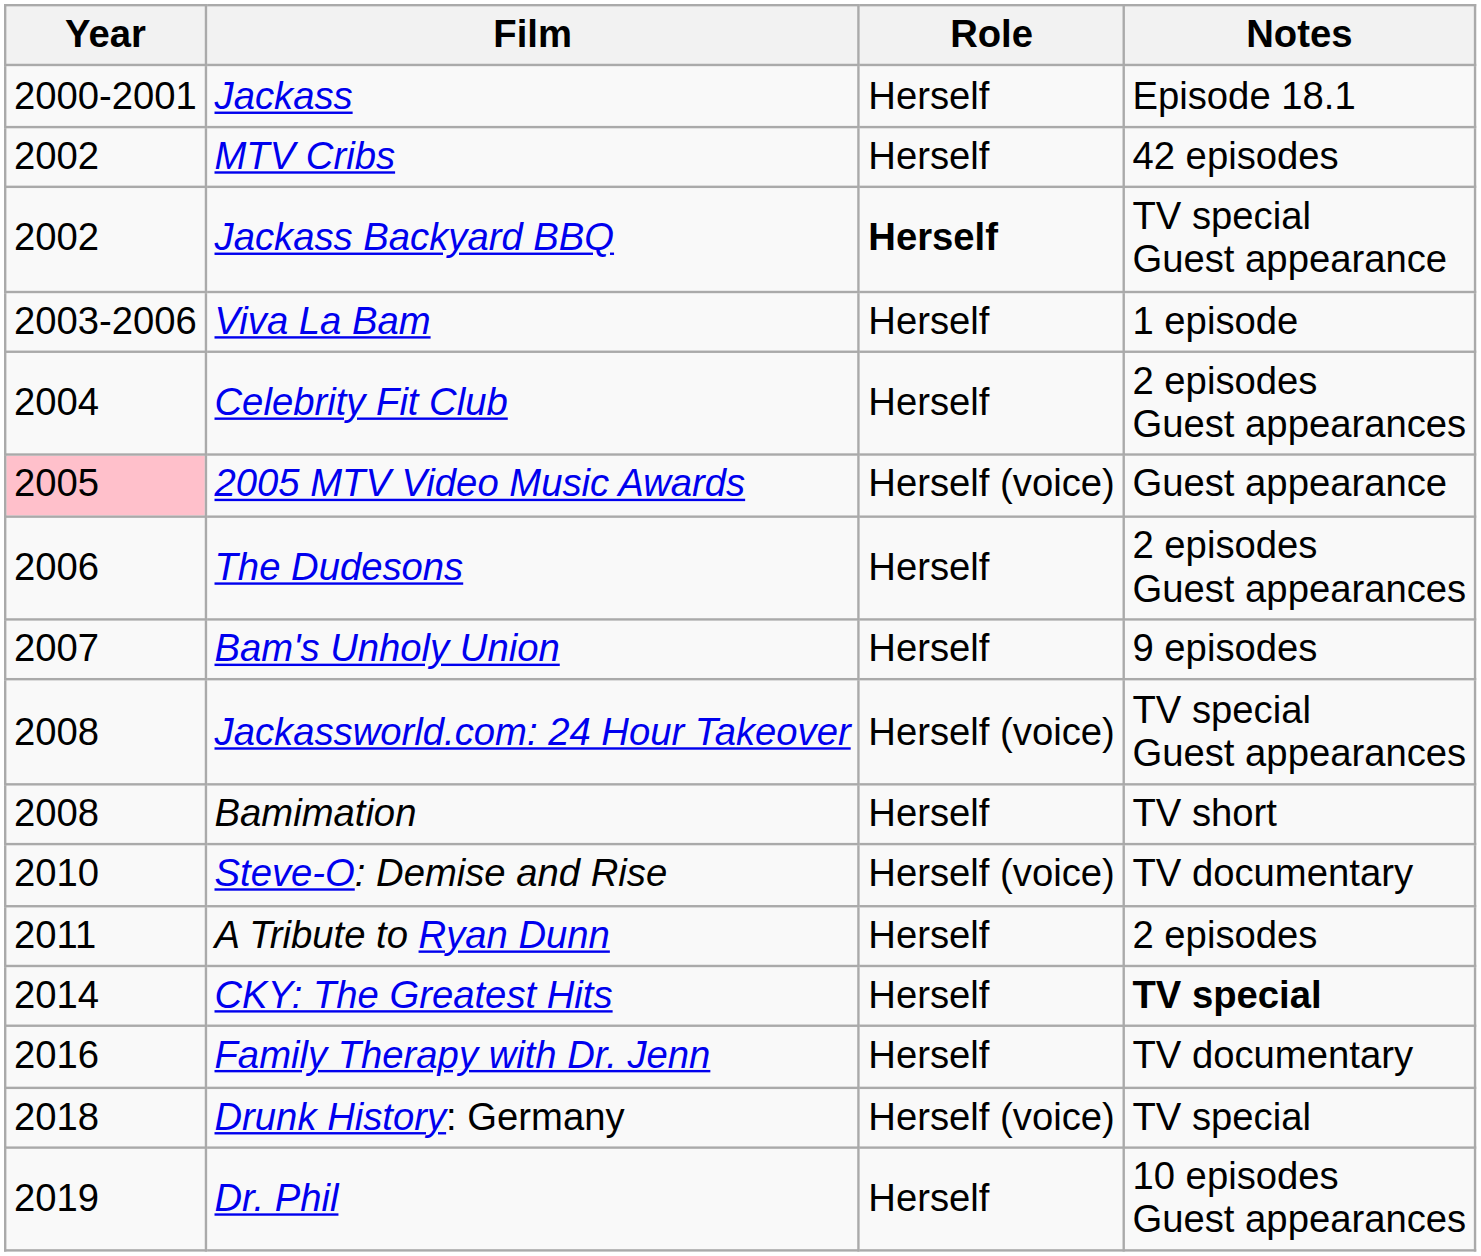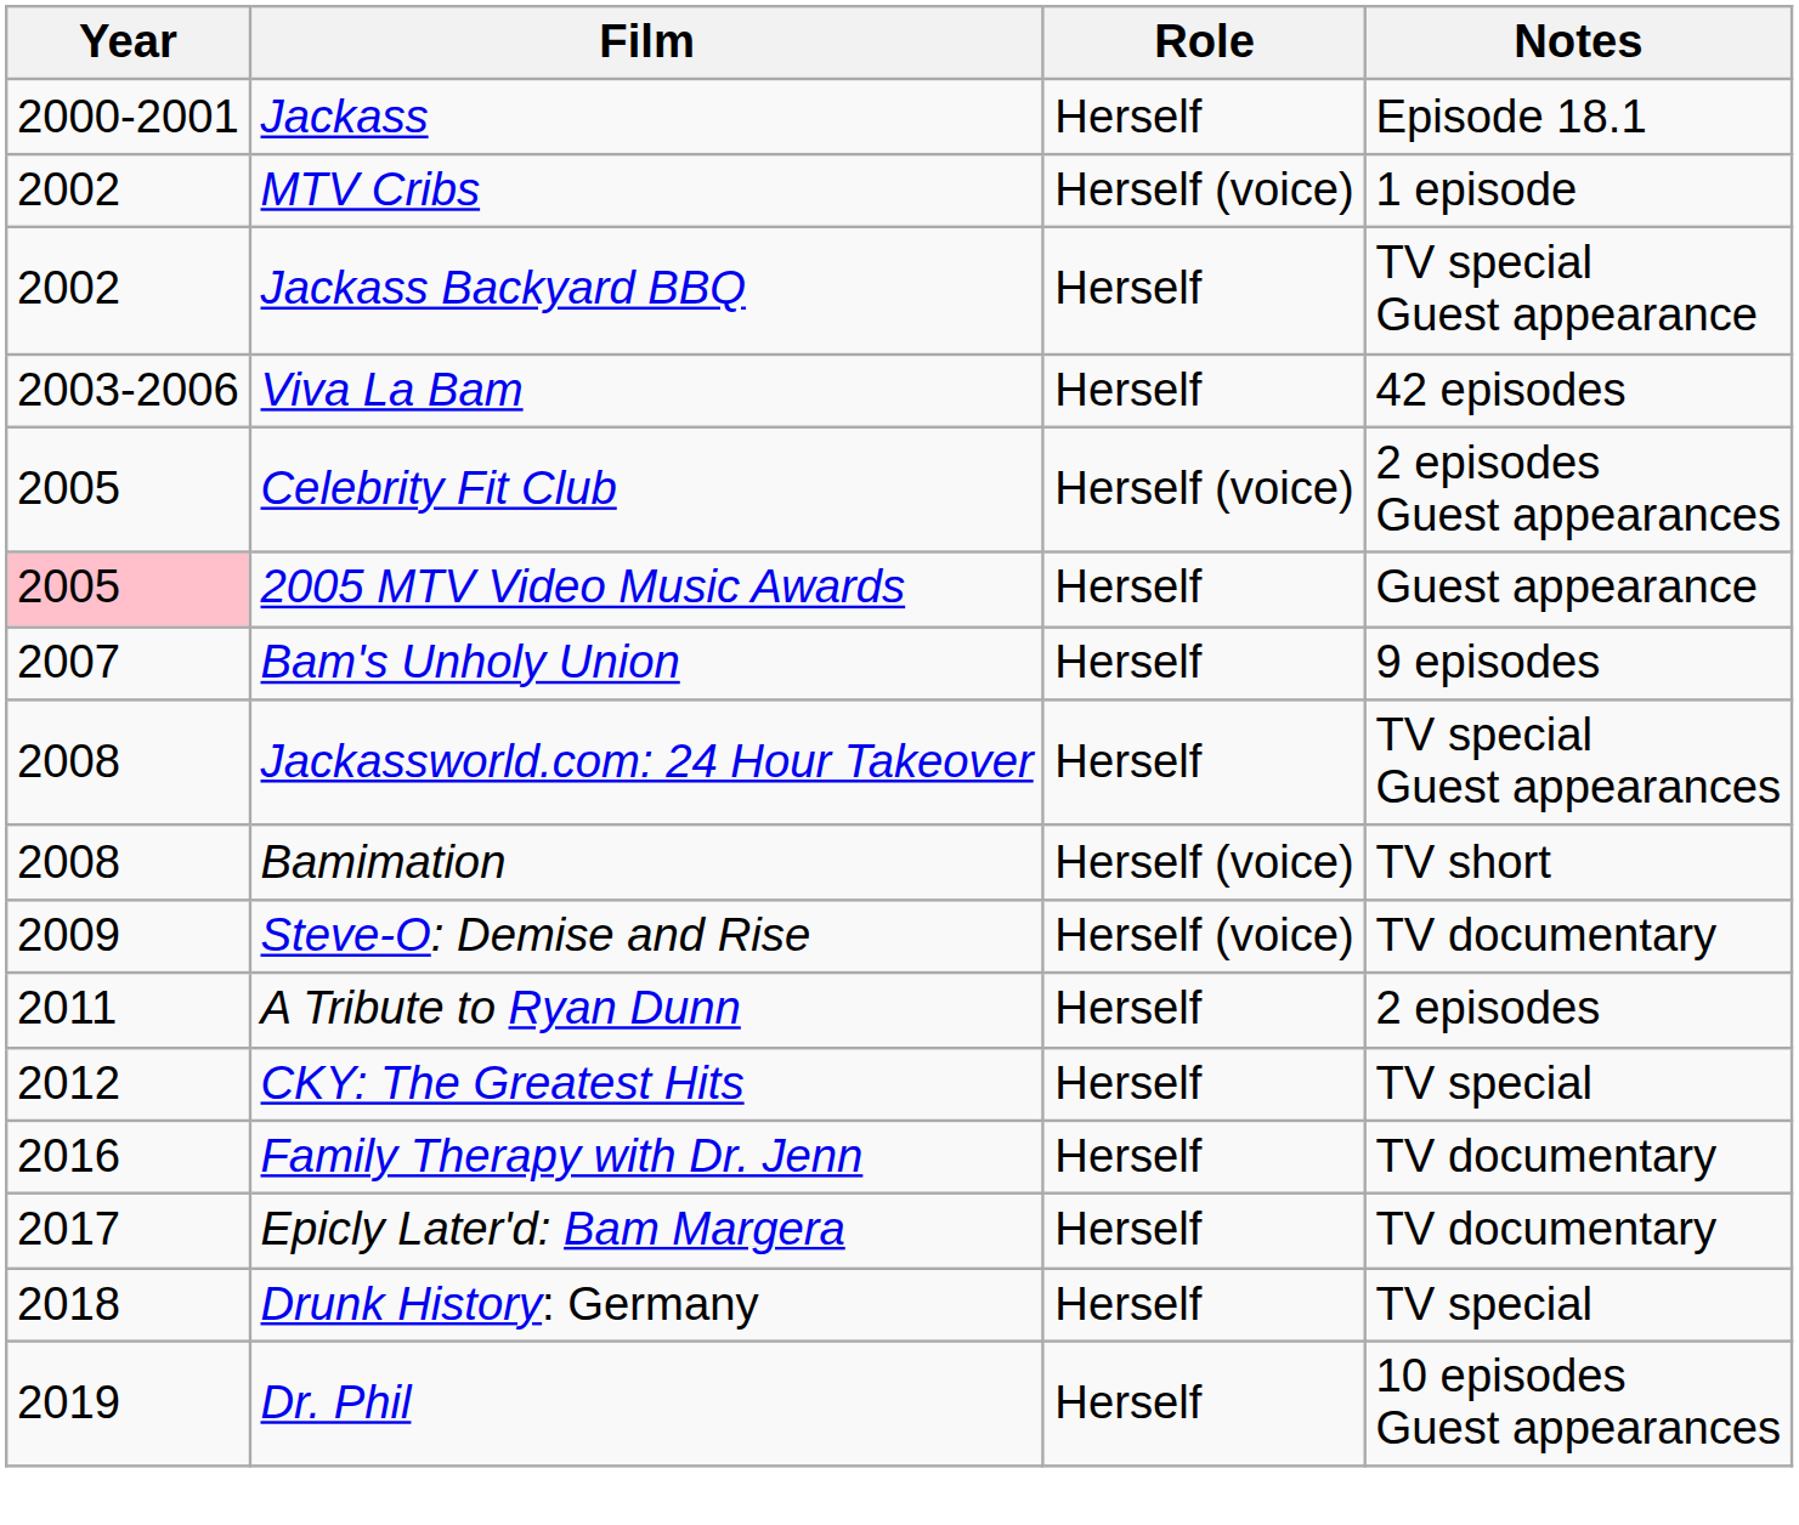MTV Cribs | Role: Herself -> Herself (voice)
MTV Cribs | Notes: 42 episodes -> 1 episode
Jackass Backyard BBQ | Role: bold -> normal
Viva La Bam | Notes: 1 episode -> 42 episodes
Celebrity Fit Club | Year: 2004 -> 2005
Celebrity Fit Club | Role: Herself -> Herself (voice)
2005 MTV Video Music Awards | Role: Herself (voice) -> Herself
- row: 2006 | The Dudesons | Herself | 2 episodes Guest appearances
Jackassworld.com: 24 Hour Takeover | Role: Herself (voice) -> Herself
Bamimation | Role: Herself -> Herself (voice)
Steve-O: Demise and Rise | Year: 2010 -> 2009
CKY: The Greatest Hits | Year: 2014 -> 2012
CKY: The Greatest Hits | Notes: bold -> normal
+ row: 2017 | Epicly Later'd: Bam Margera | Herself | TV documentary
Drunk History: Germany | Role: Herself (voice) -> Herself
